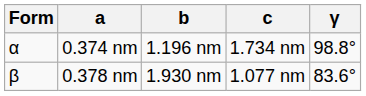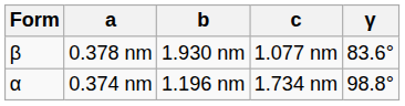rows swapped: 0.374 nm <-> 0.378 nm
